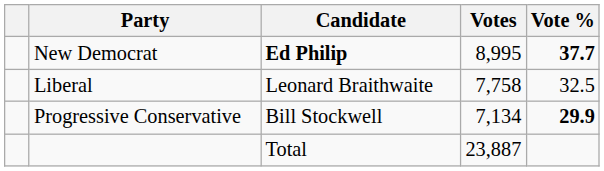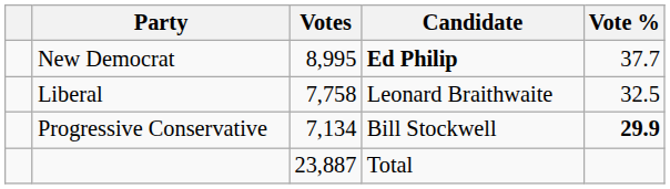columns swapped: Candidate <-> Votes
New Democrat | Vote %: bold -> normal
